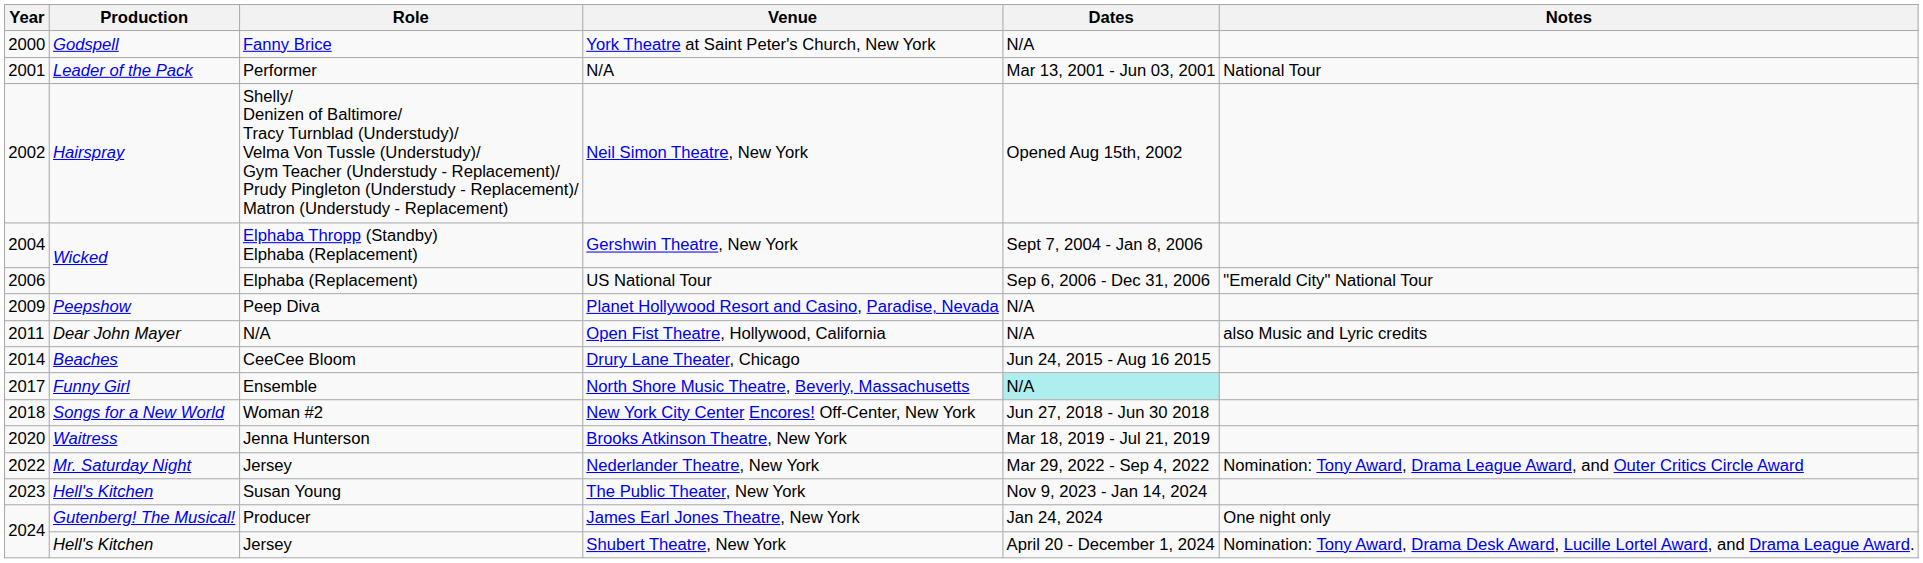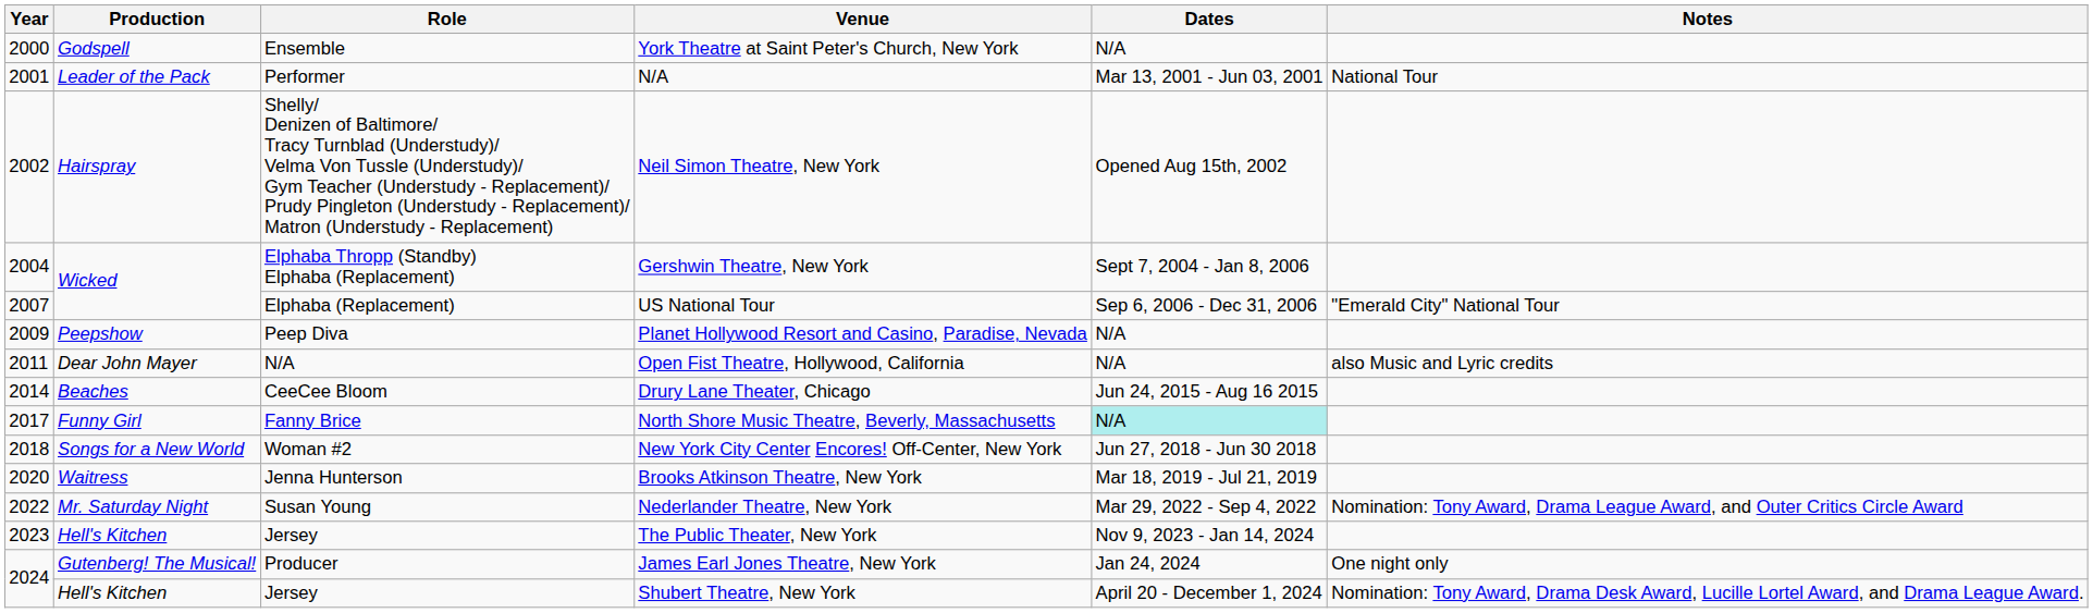York Theatre at Saint Peter's Church, New York | Role: Fanny Brice -> Ensemble
US National Tour | Year: 2006 -> 2007
North Shore Music Theatre, Beverly, Massachusetts | Role: Ensemble -> Fanny Brice
Nederlander Theatre, New York | Role: Jersey -> Susan Young
The Public Theater, New York | Role: Susan Young -> Jersey
